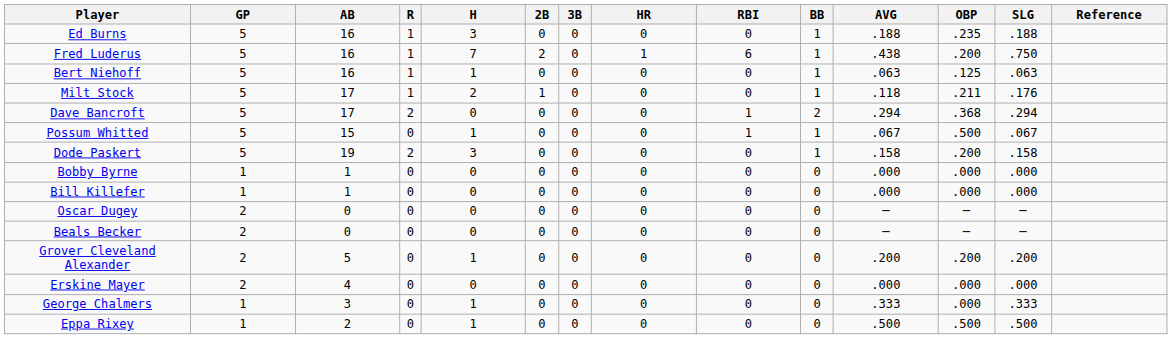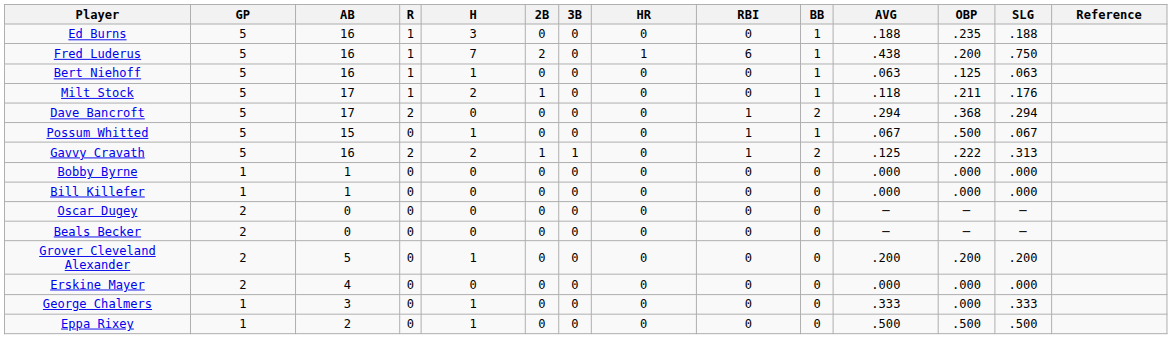- row: Dode Paskert | 5 | 19 | 2 | 3 | 0 | 0 | 0 | 0 | 1 | .158 | .200 | .158
+ row: Gavvy Cravath | 5 | 16 | 2 | 2 | 1 | 1 | 0 | 1 | 2 | .125 | .222 | .313
